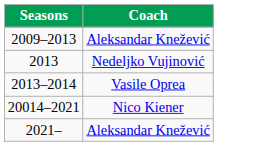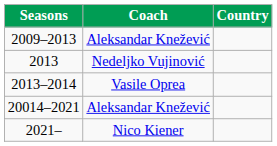+ column: Country
20014–2021 | Coach: Nico Kiener -> Aleksandar Knežević
2021– | Coach: Aleksandar Knežević -> Nico Kiener
